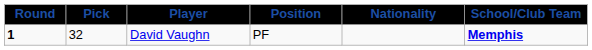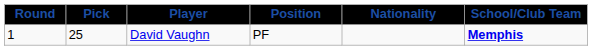David Vaughn | Round: bold -> normal
David Vaughn | Pick: 32 -> 25
